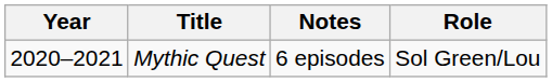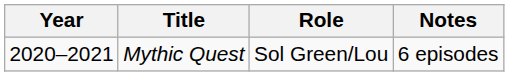columns swapped: Role <-> Notes
